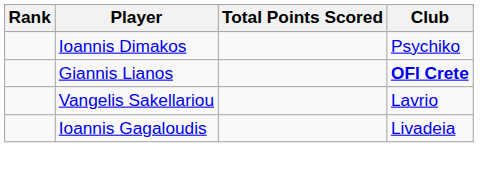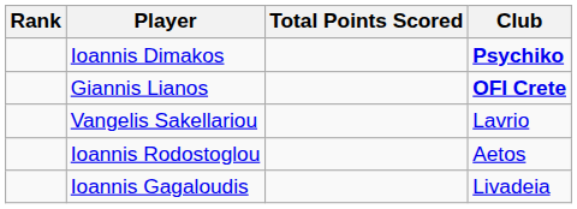Ioannis Dimakos | Club: normal -> bold
+ row: Ioannis Rodostoglou | Aetos
